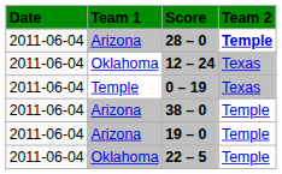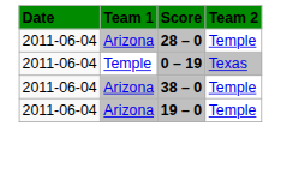28 – 0 | Team 2: bold -> normal
- row: 2011-06-04 | Oklahoma | 12 – 24 | Texas
- row: 2011-06-04 | Oklahoma | 22 – 5 | Temple
